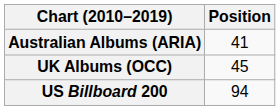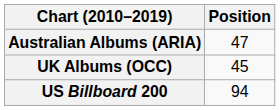Australian Albums (ARIA) | Position: 41 -> 47
